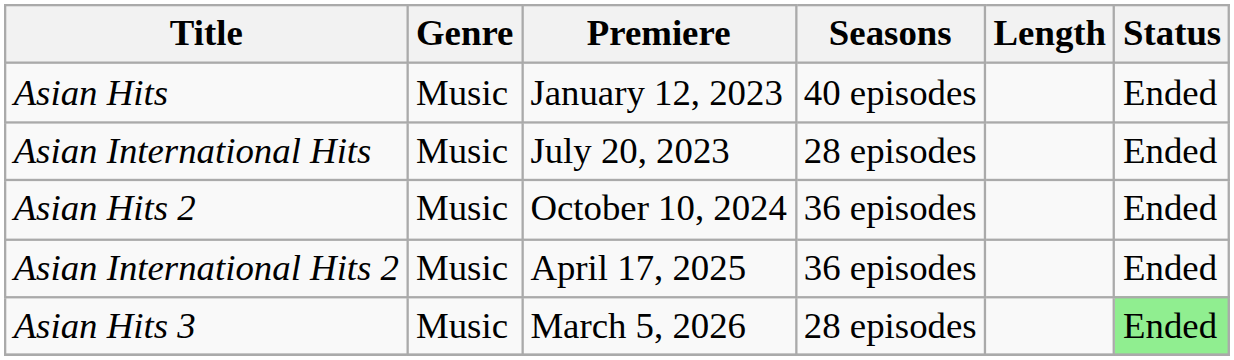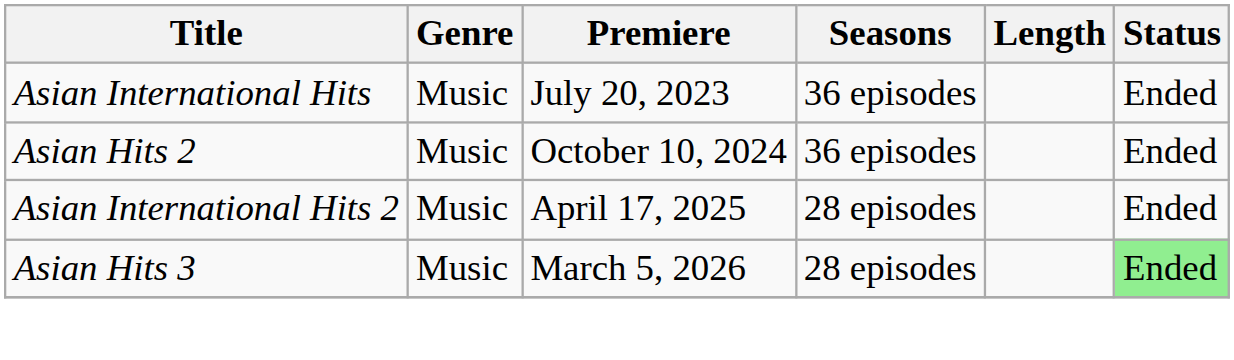- row: Asian Hits | Music | January 12, 2023 | 40 episodes | Ended
Asian International Hits | Seasons: 28 episodes -> 36 episodes
Asian International Hits 2 | Seasons: 36 episodes -> 28 episodes
